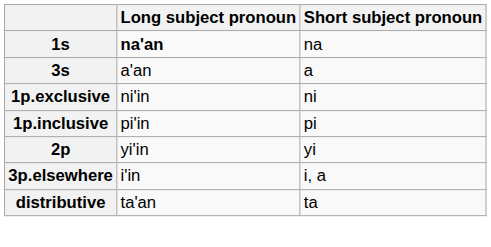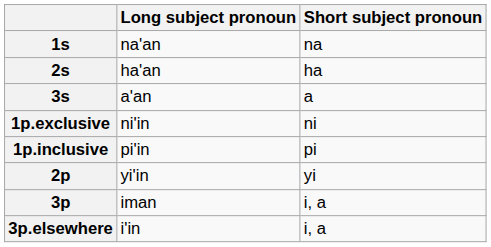1s | Long subject pronoun: bold -> normal
+ row: 2s | ha'an | ha
+ row: 3p | iman | i, a
- row: distributive | ta'an | ta
